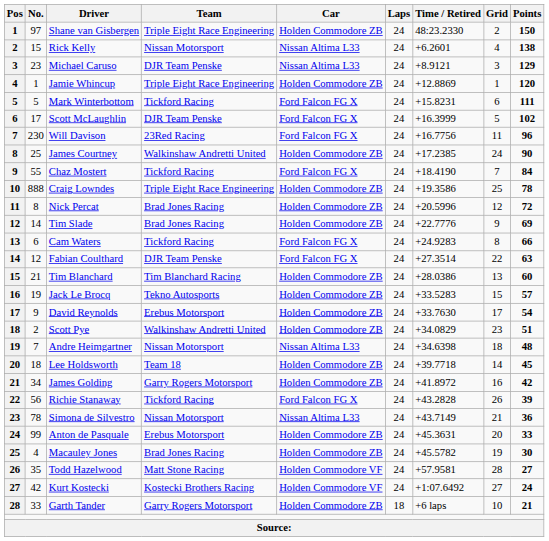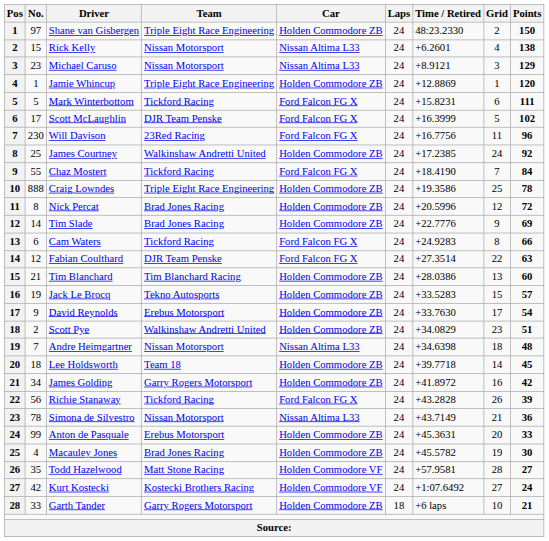Michael Caruso | Team: DJR Team Penske -> Nissan Motorsport
James Courtney | Points: 90 -> 92
